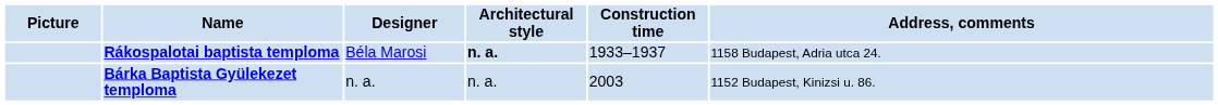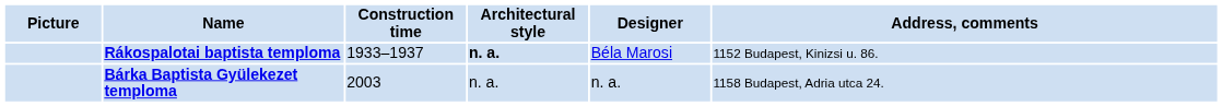columns swapped: Construction time <-> Designer
Rákospalotai baptista temploma | Address, comments: 1158 Budapest, Adria utca 24. -> 1152 Budapest, Kinizsi u. 86.
Bárka Baptista Gyülekezet temploma | Address, comments: 1152 Budapest, Kinizsi u. 86. -> 1158 Budapest, Adria utca 24.
